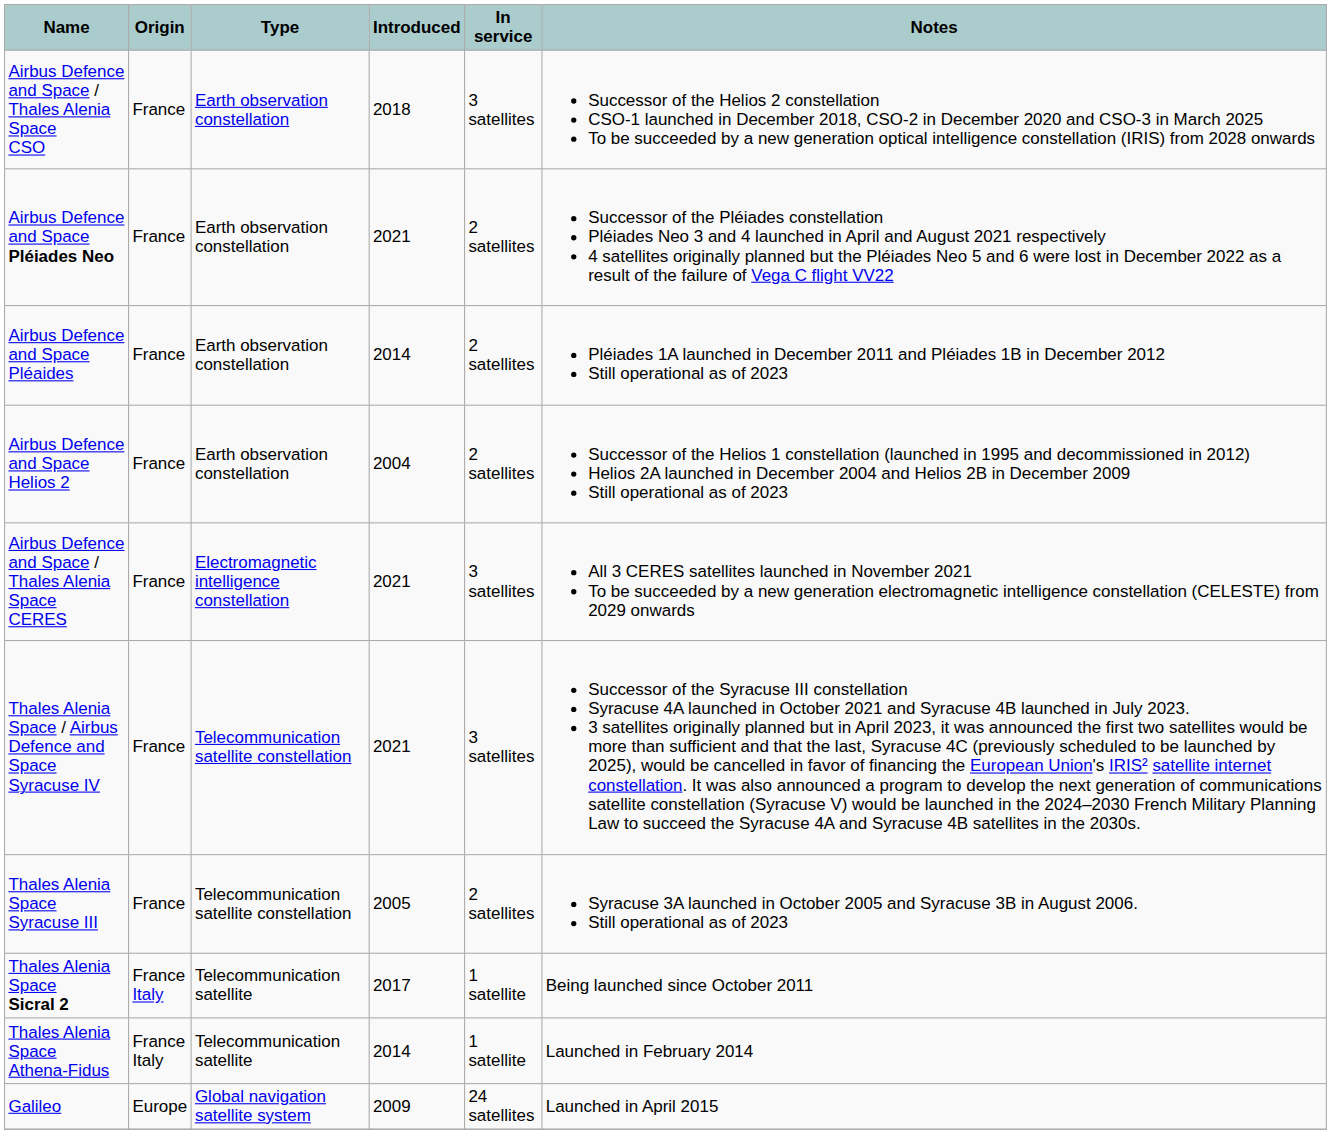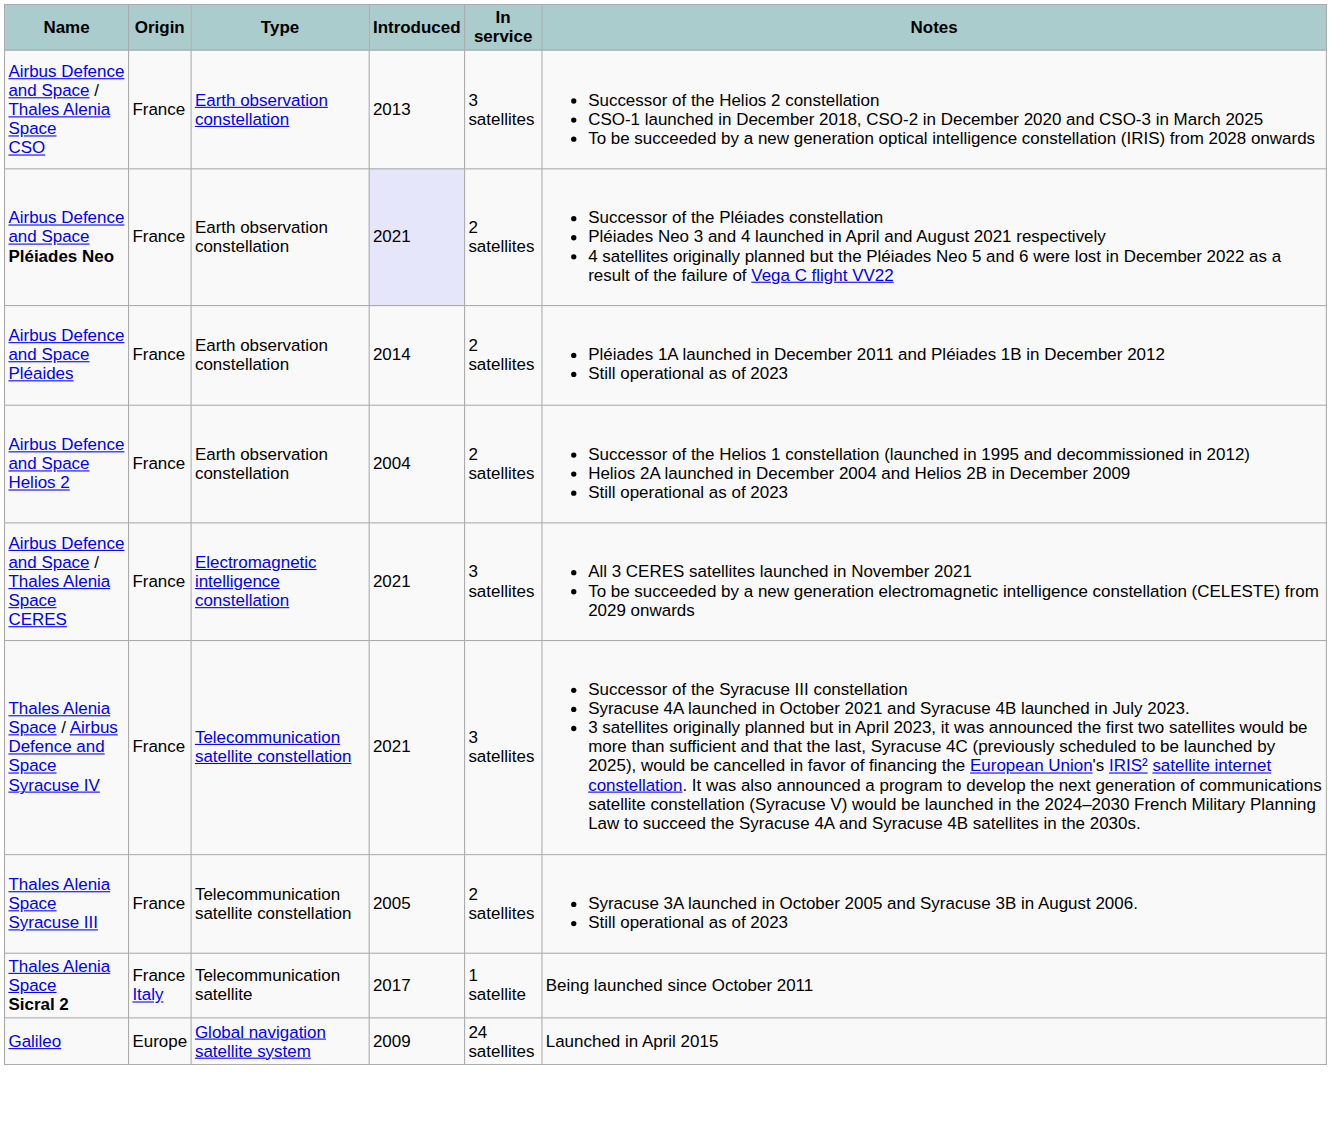Airbus Defence and Space / Thales Alenia Space CSO | Introduced: 2018 -> 2013
Airbus Defence and Space Pléiades Neo | Introduced: no background -> lavender background
- row: Thales Alenia Space Athena-Fidus | France Italy | Telecommunication satellite | 2014 | 1 satellite | Launched in February 2014
